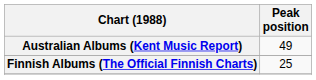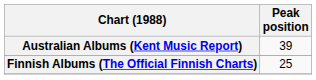Australian Albums (Kent Music Report) | Peak position: 49 -> 39
